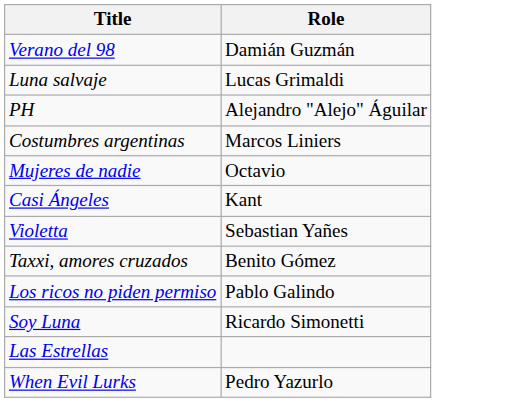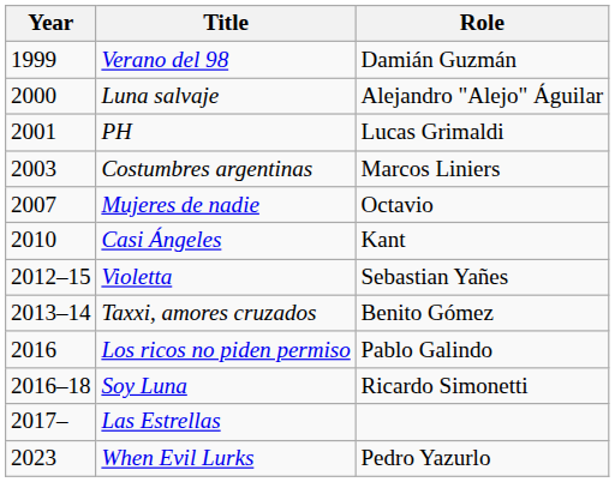+ column: Year | 1999 | 2000 | 2001 | 2003 | 2007 | 2010 | 2012–15 | 2013–14 | 2016 | 2016–18 | 2017– | 2023
Luna salvaje | Role: Lucas Grimaldi -> Alejandro "Alejo" Águilar
PH | Role: Alejandro "Alejo" Águilar -> Lucas Grimaldi
